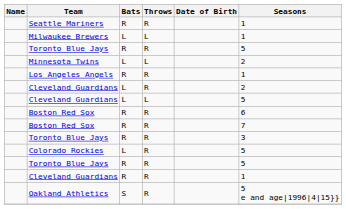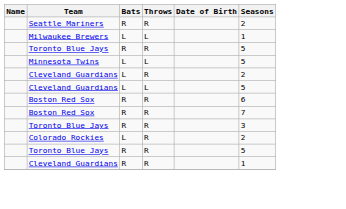Seattle Mariners | Seasons: 1 -> 2
Minnesota Twins | Seasons: 2 -> 5
- row: Los Angeles Angels | R | R | 1
Colorado Rockies | Seasons: 5 -> 2
- row: Oakland Athletics | S | R | 5 e and age|1996|4|15}}
